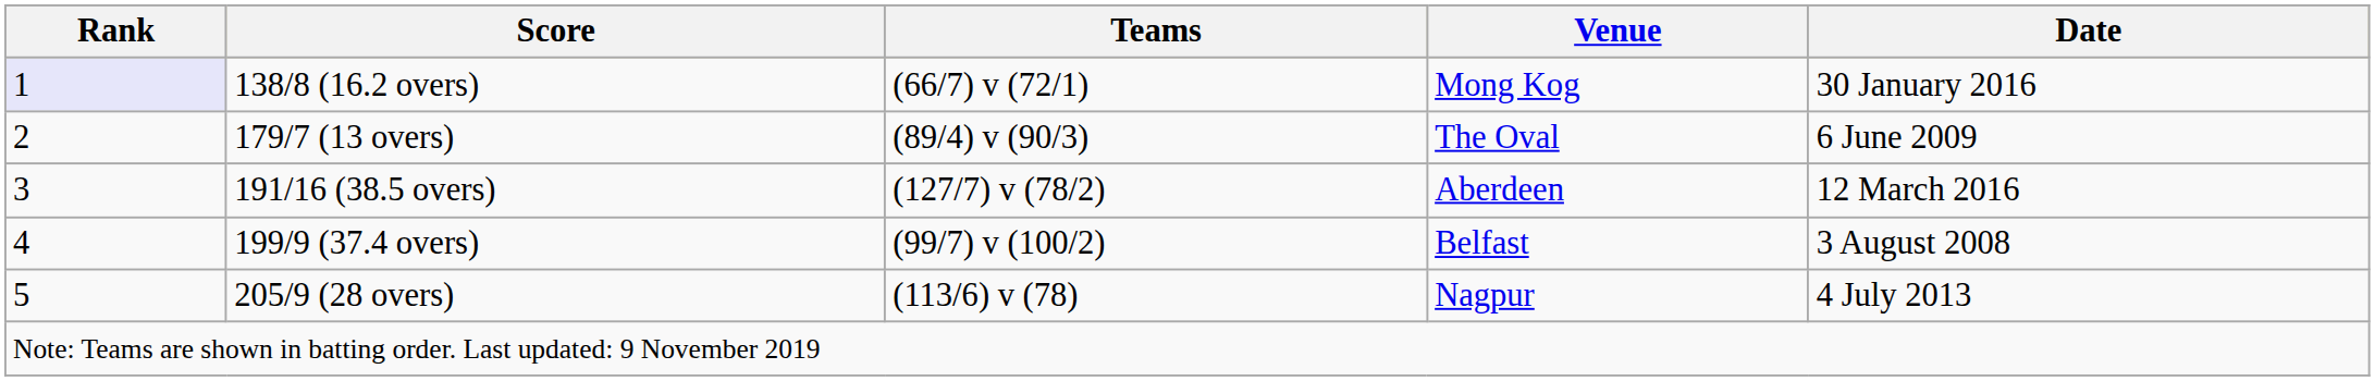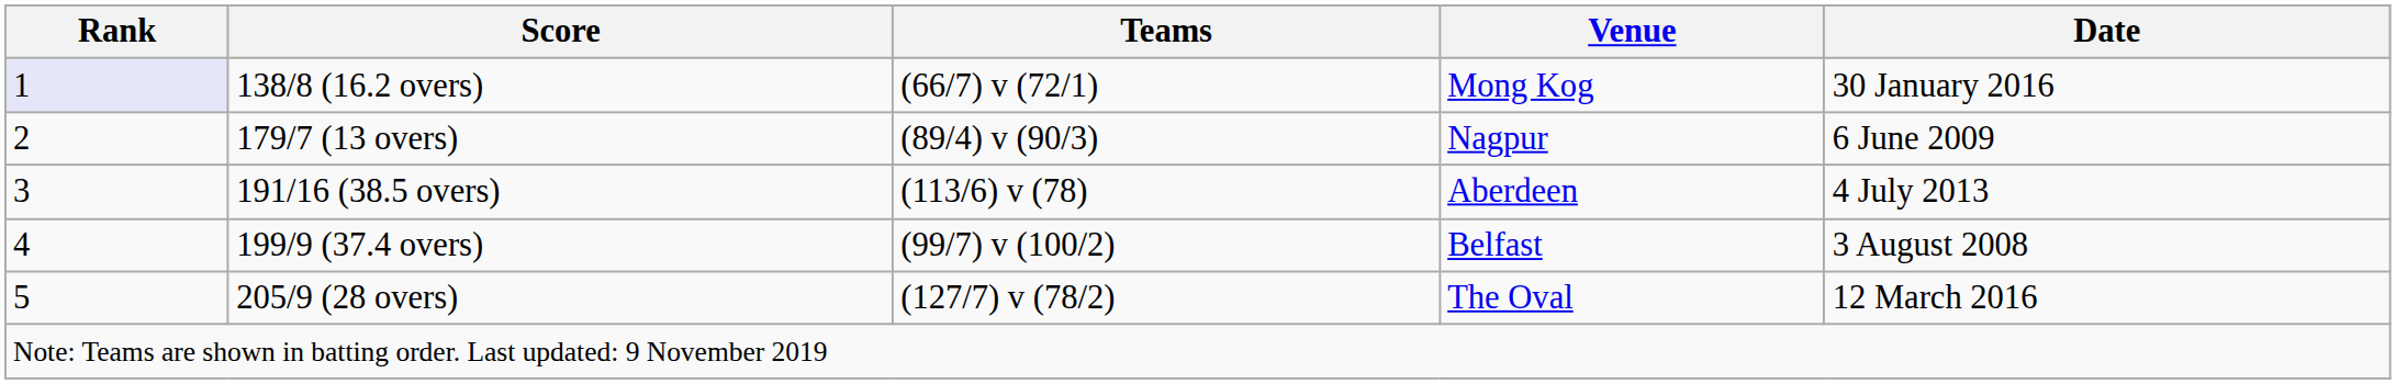179/7 (13 overs) | Venue: The Oval -> Nagpur
191/16 (38.5 overs) | Teams: (127/7) v (78/2) -> (113/6) v (78)
191/16 (38.5 overs) | Date: 12 March 2016 -> 4 July 2013
205/9 (28 overs) | Teams: (113/6) v (78) -> (127/7) v (78/2)
205/9 (28 overs) | Venue: Nagpur -> The Oval
205/9 (28 overs) | Date: 4 July 2013 -> 12 March 2016
